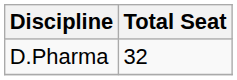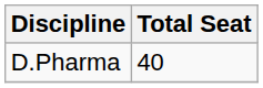D.Pharma | Total Seat: 32 -> 40
